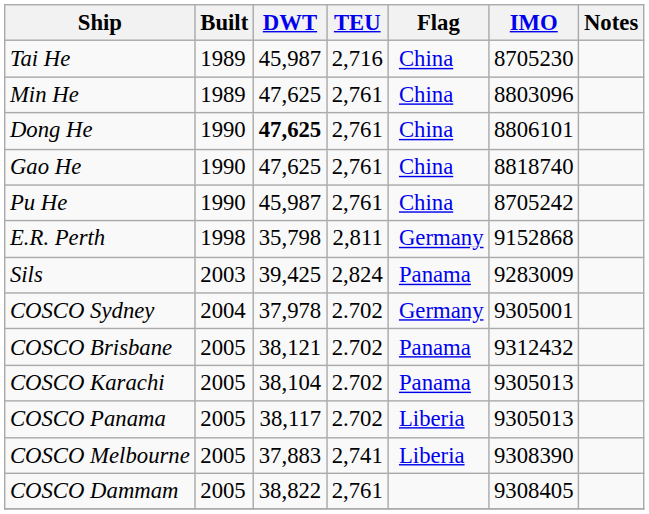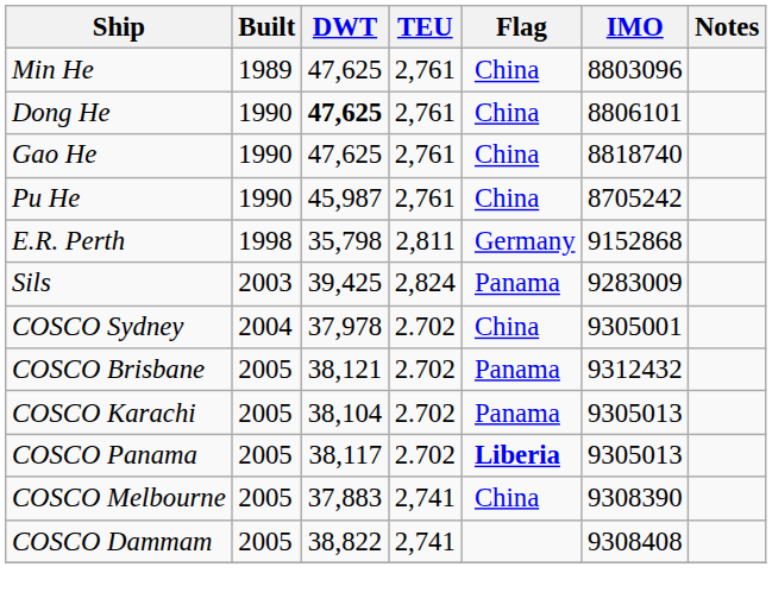- row: Tai He | 1989 | 45,987 | 2,716 | China | 8705230
COSCO Sydney | Flag: Germany -> China
COSCO Panama | Flag: normal -> bold
COSCO Melbourne | Flag: Liberia -> China
COSCO Dammam | TEU: 2,761 -> 2,741
COSCO Dammam | IMO: 9308405 -> 9308408
